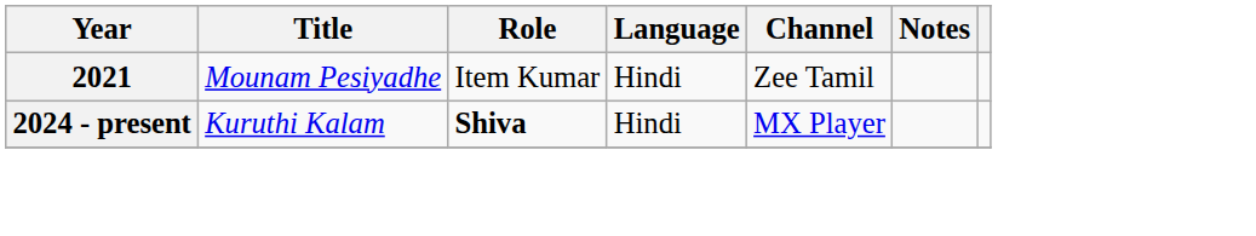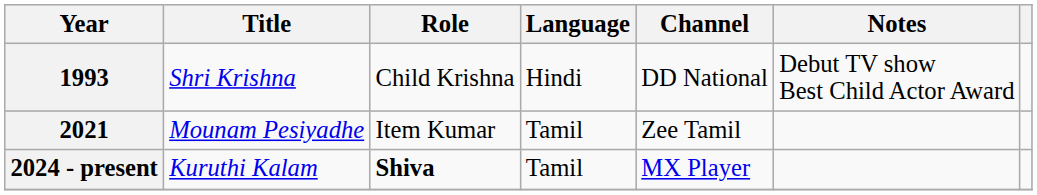+ row: 1993 | Shri Krishna | Child Krishna | Hindi | DD National | Debut TV show Best Child Actor Award
2021 | Language: Hindi -> Tamil
2024 - present | Language: Hindi -> Tamil
